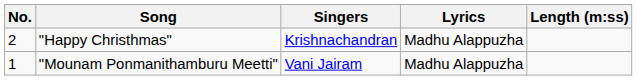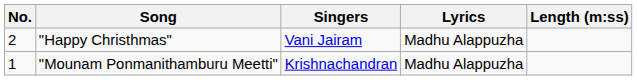"Happy Christhmas" | Singers: Krishnachandran -> Vani Jairam
"Mounam Ponmanithamburu Meetti" | Singers: Vani Jairam -> Krishnachandran
